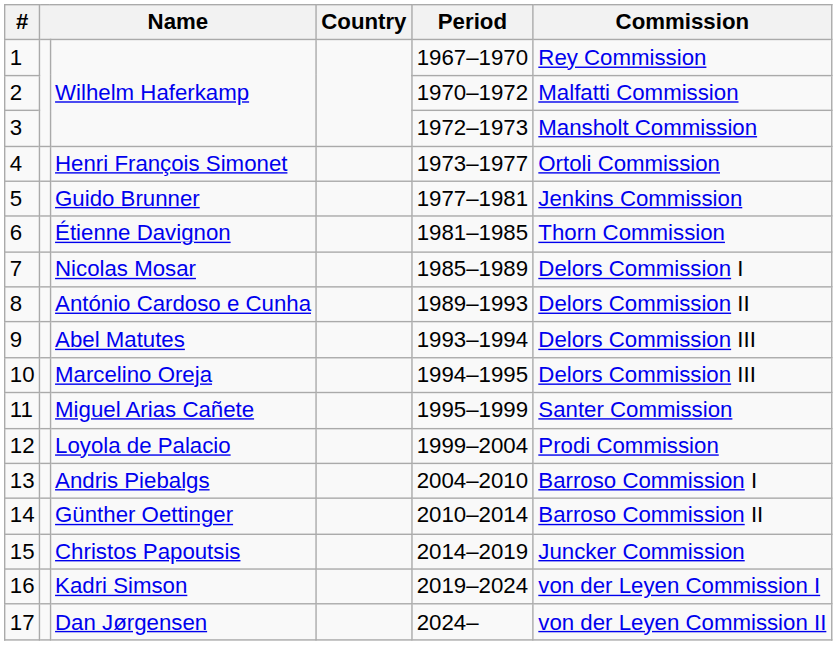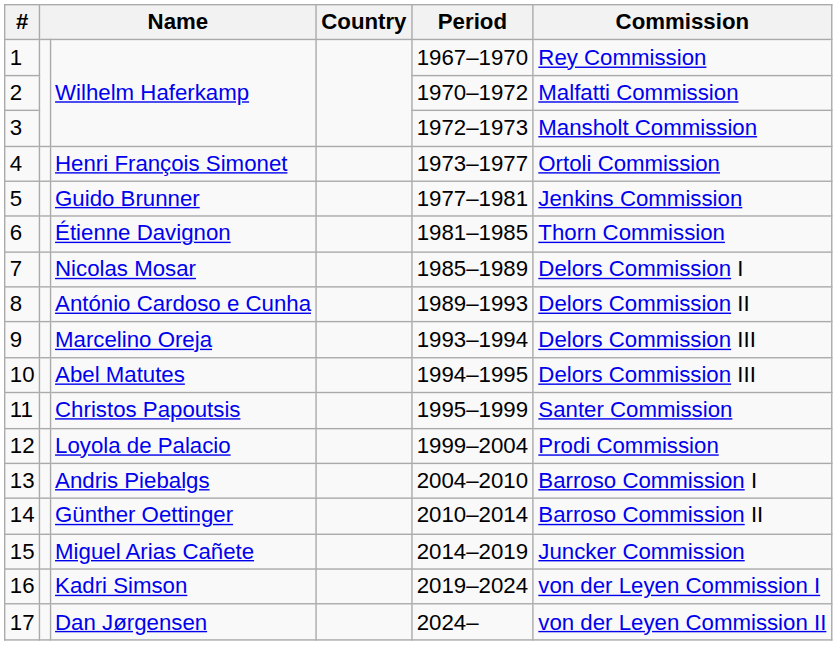9 | column 3: Abel Matutes -> Marcelino Oreja
10 | column 3: Marcelino Oreja -> Abel Matutes
11 | column 3: Miguel Arias Cañete -> Christos Papoutsis
15 | column 3: Christos Papoutsis -> Miguel Arias Cañete
